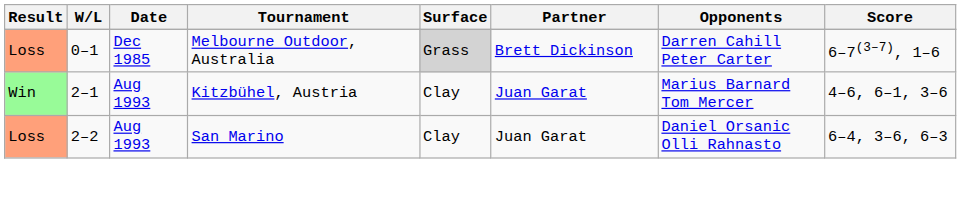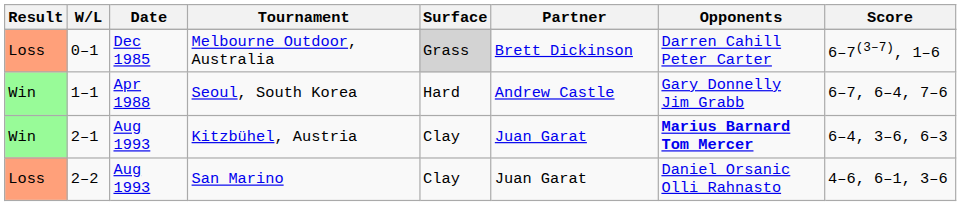+ row: Win | 1–1 | Apr 1988 | Seoul, South Korea | Hard | Andrew Castle | Gary Donnelly Jim Grabb | 6–7, 6–4, 7–6
Kitzbühel, Austria | Opponents: normal -> bold
Kitzbühel, Austria | Score: 4–6, 6–1, 3–6 -> 6–4, 3–6, 6–3
San Marino | Score: 6–4, 3–6, 6–3 -> 4–6, 6–1, 3–6
